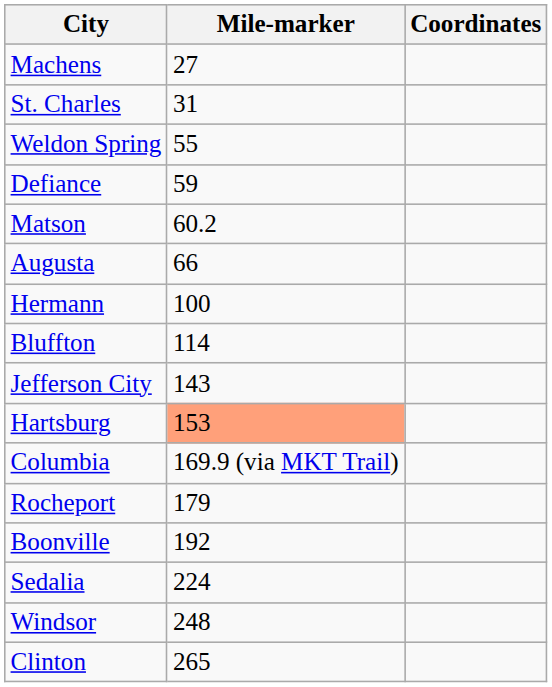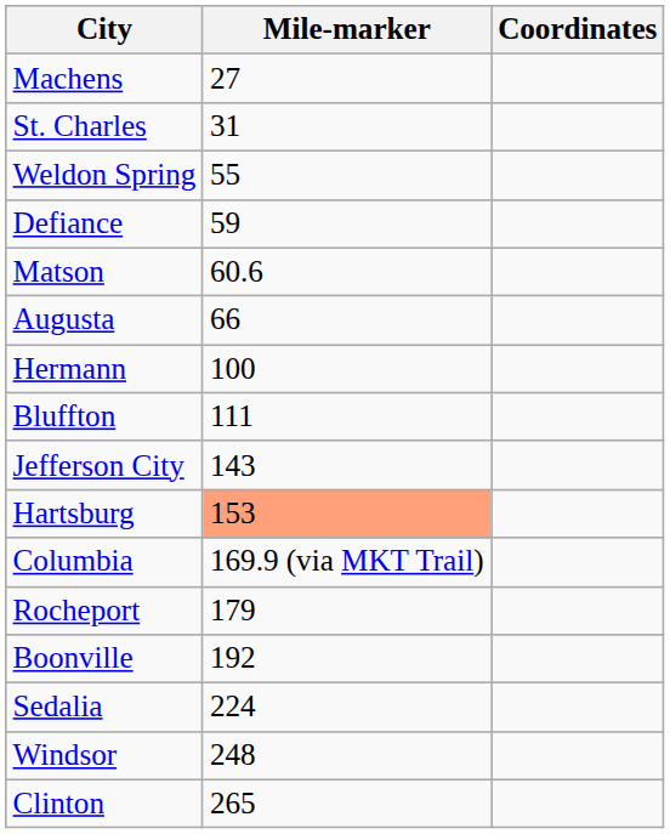Matson | Mile-marker: 60.2 -> 60.6
Bluffton | Mile-marker: 114 -> 111
